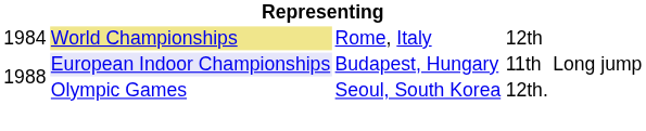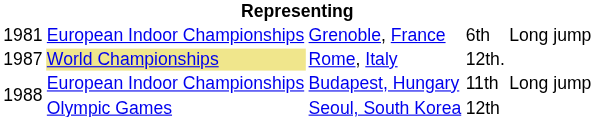+ row: 1981 | European Indoor Championships | Grenoble, France | 6th | Long jump
Rome, Italy | column 1: 1984 -> 1987
Rome, Italy | column 4: 12th -> 12th.
Budapest, Hungary | column 2: lavender background -> no background
Seoul, South Korea | column 4: 12th. -> 12th
